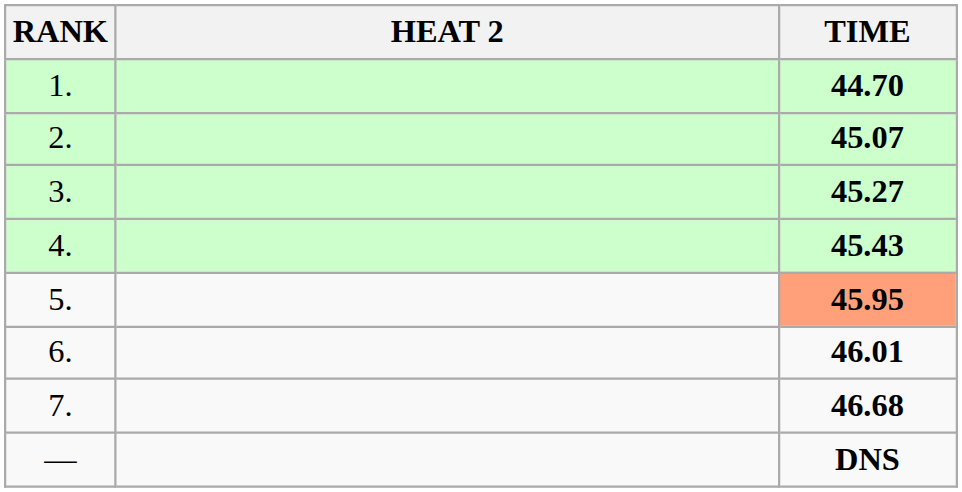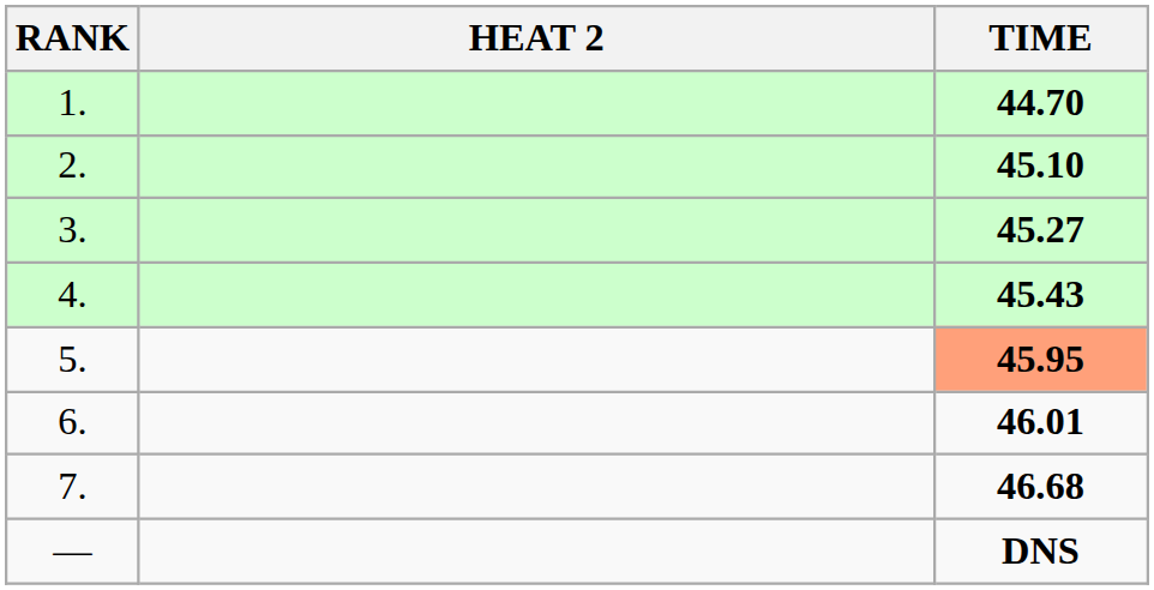2. | TIME: 45.07 -> 45.10
